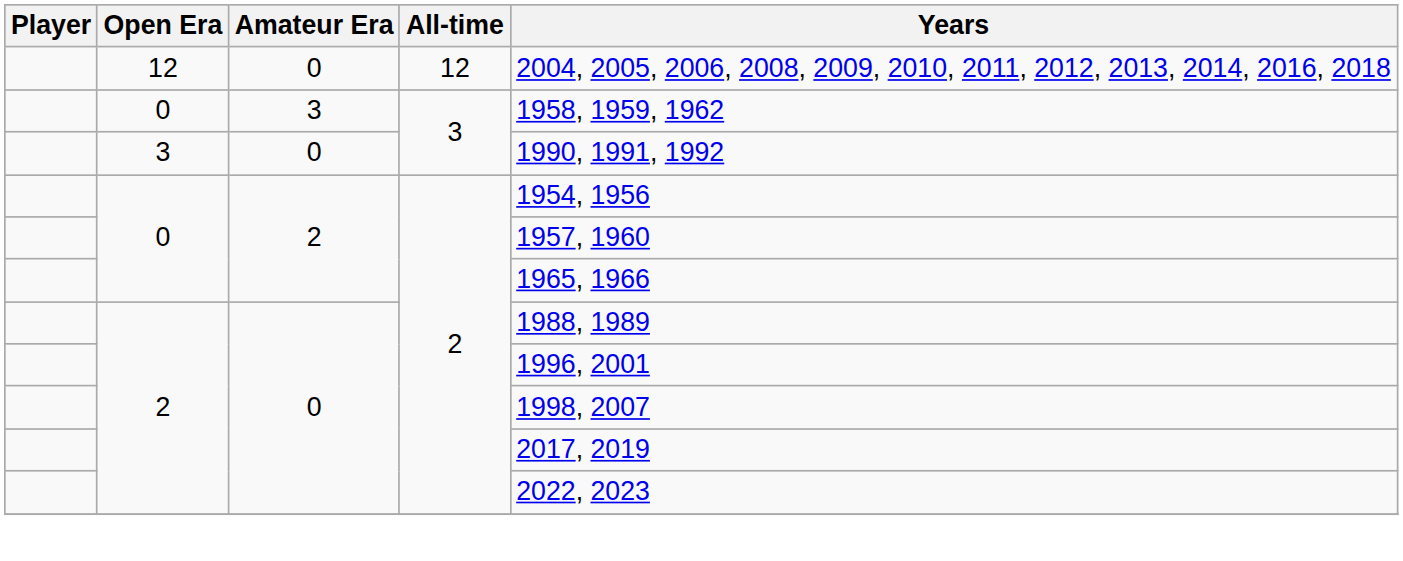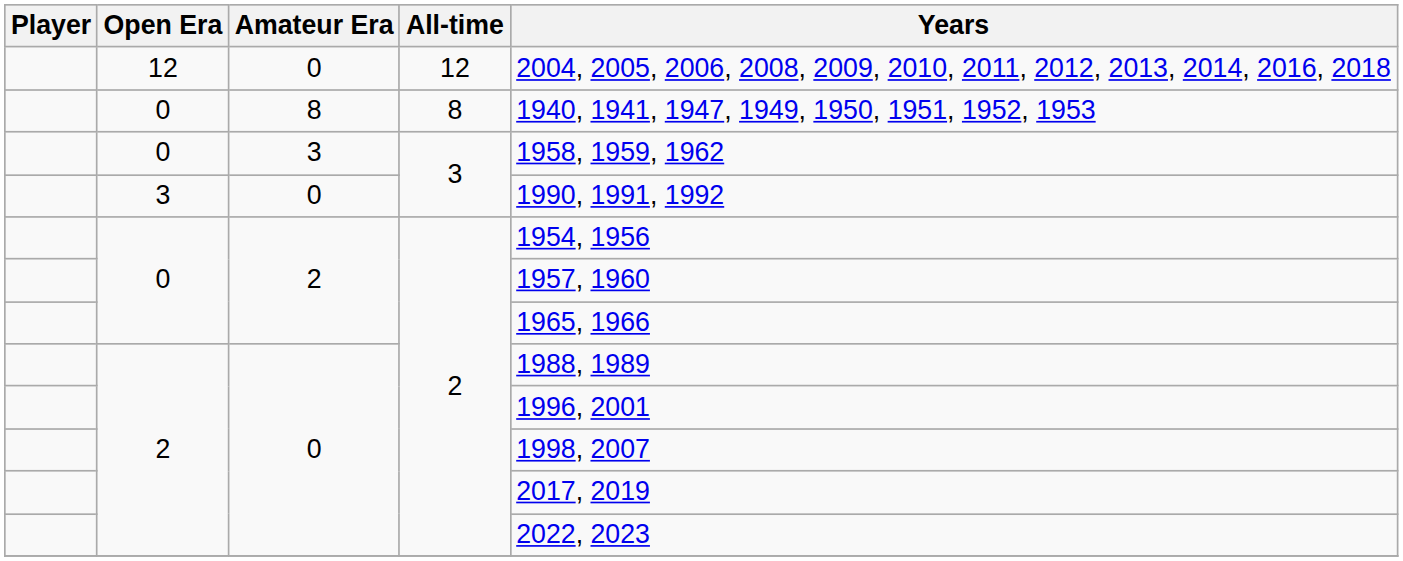+ row: 0 | 8 | 8 | 1940, 1941, 1947, 1949, 1950, 1951, 1952, 1953
